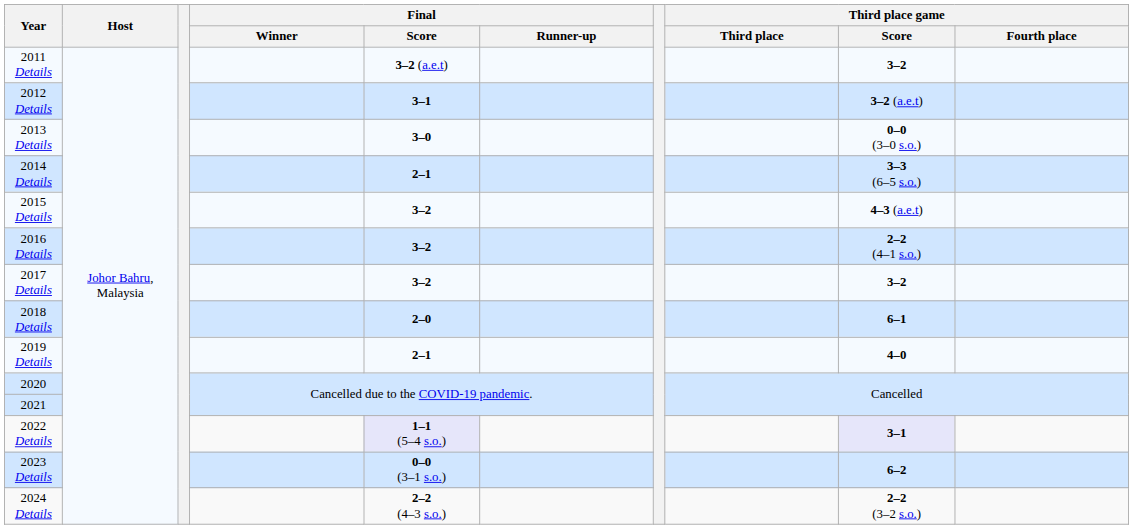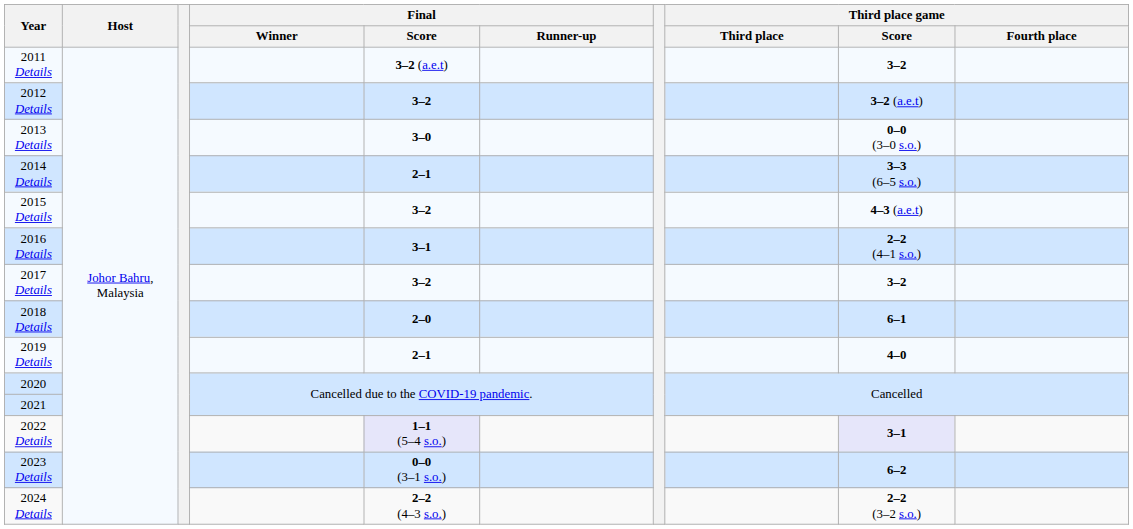2012 Details | Final / Score: 3–1 -> 3–2
2016 Details | Final / Score: 3–2 -> 3–1
